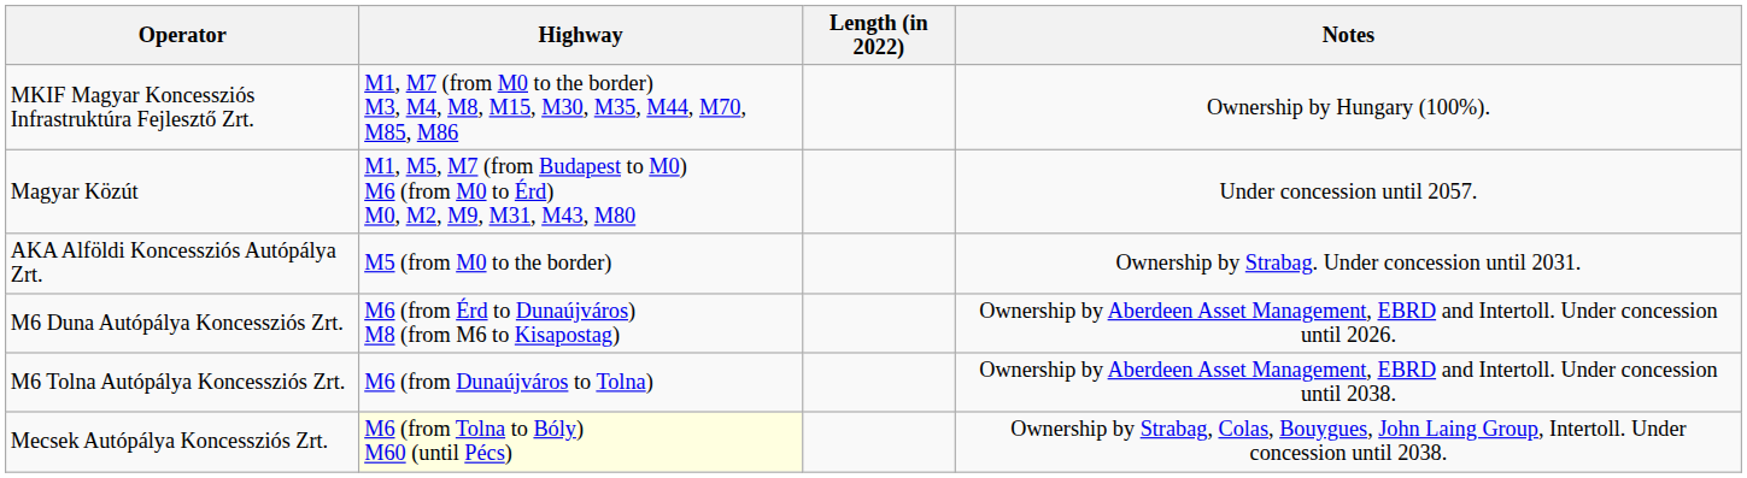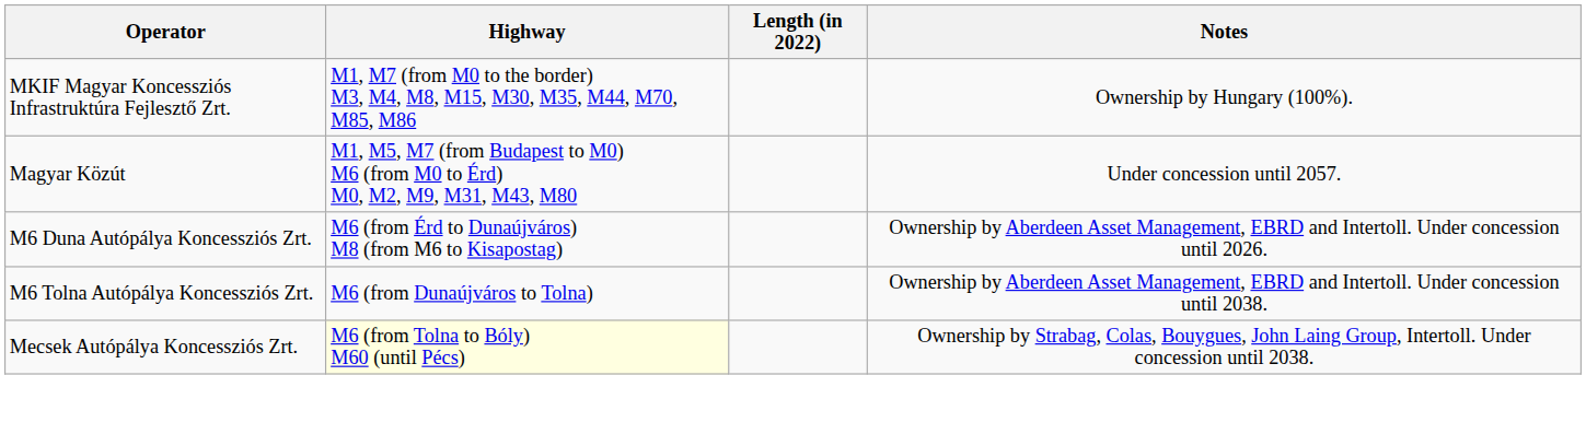- row: AKA Alföldi Koncessziós Autópálya Zrt. | M5 (from M0 to the border) | Ownership by Strabag. Under concession until 2031.
